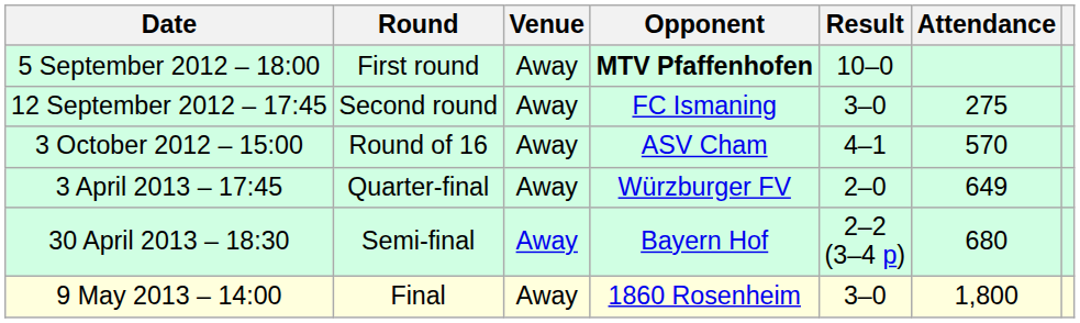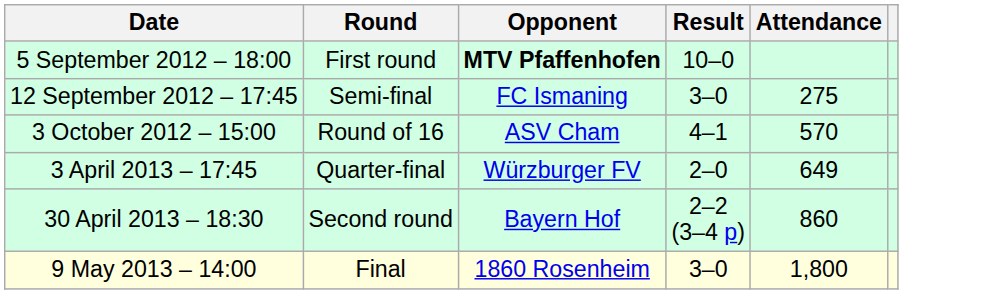- column: Venue | Away | Away | Away | Away | Away | Away
12 September 2012 – 17:45 | Round: Second round -> Semi-final
30 April 2013 – 18:30 | Round: Semi-final -> Second round
30 April 2013 – 18:30 | Attendance: 680 -> 860
